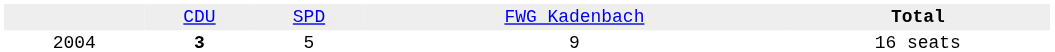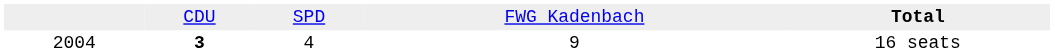2004 | column 3: 5 -> 4
